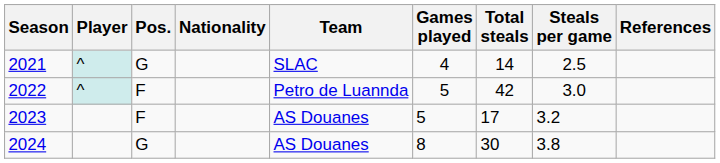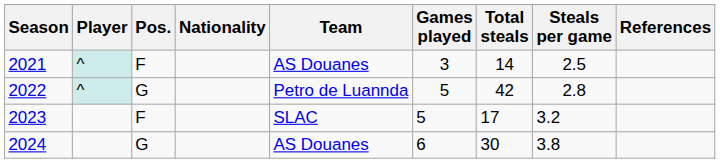2021 | Pos.: G -> F
2021 | Team: SLAC -> AS Douanes
2021 | Games played: 4 -> 3
2022 | Pos.: F -> G
2022 | Steals per game: 3.0 -> 2.8
2023 | Team: AS Douanes -> SLAC
2024 | Games played: 8 -> 6
